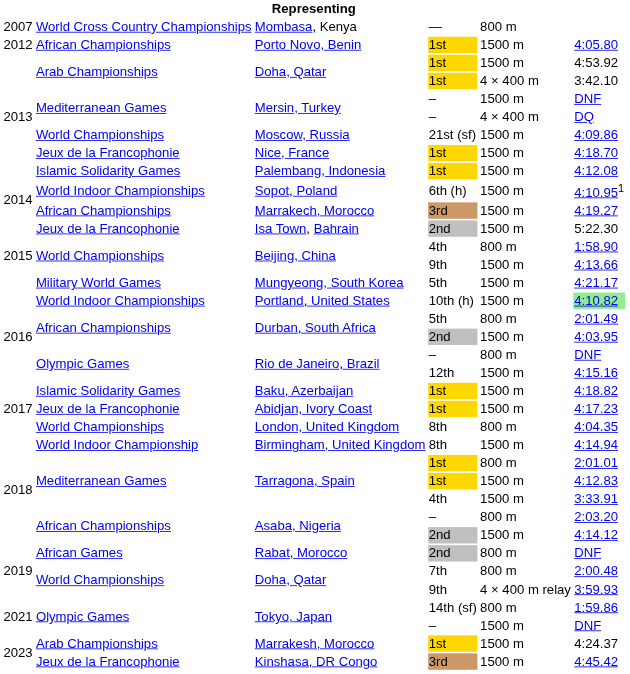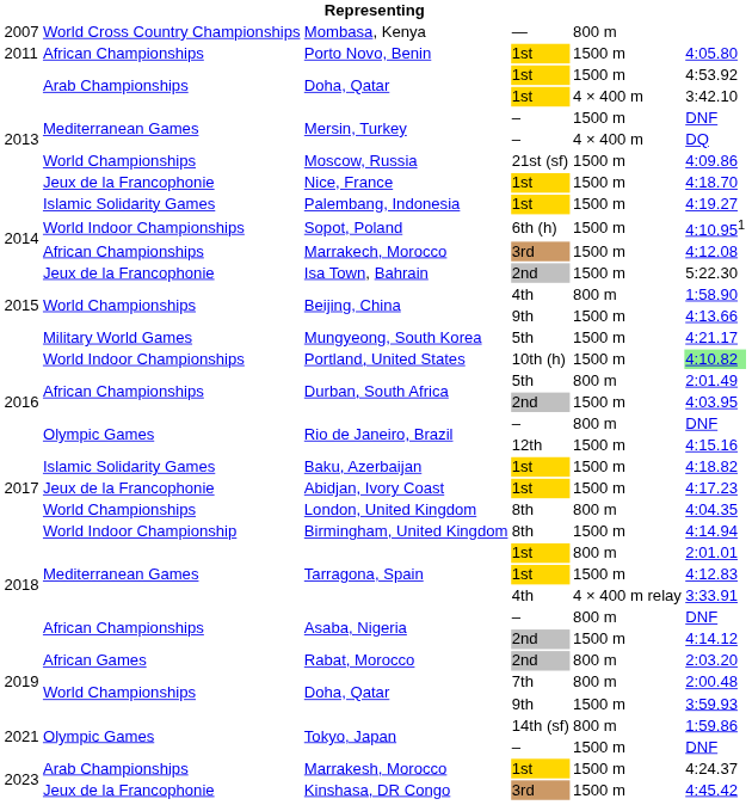Porto Novo, Benin | column 1: 2012 -> 2011
Palembang, Indonesia | column 6: 4:12.08 -> 4:19.27
Marrakech, Morocco | column 6: 4:19.27 -> 4:12.08
Tarragona, Spain / 4th | column 5: 1500 m -> 4 × 400 m relay
Asaba, Nigeria / – | column 6: 2:03.20 -> DNF
Rabat, Morocco | column 6: DNF -> 2:03.20
Doha, Qatar / 9th | column 5: 4 × 400 m relay -> 1500 m
